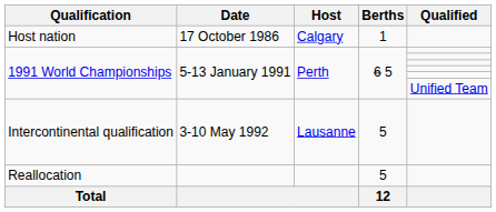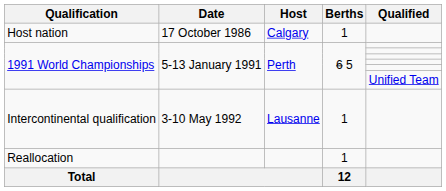Intercontinental qualification | Berths: 5 -> 1
Reallocation | Berths: 5 -> 1
